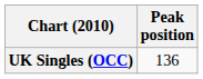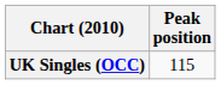UK Singles (OCC) | Peak position: 136 -> 115
